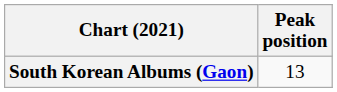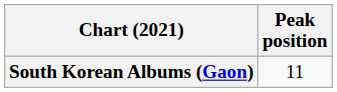South Korean Albums (Gaon) | Peak position: 13 -> 11
